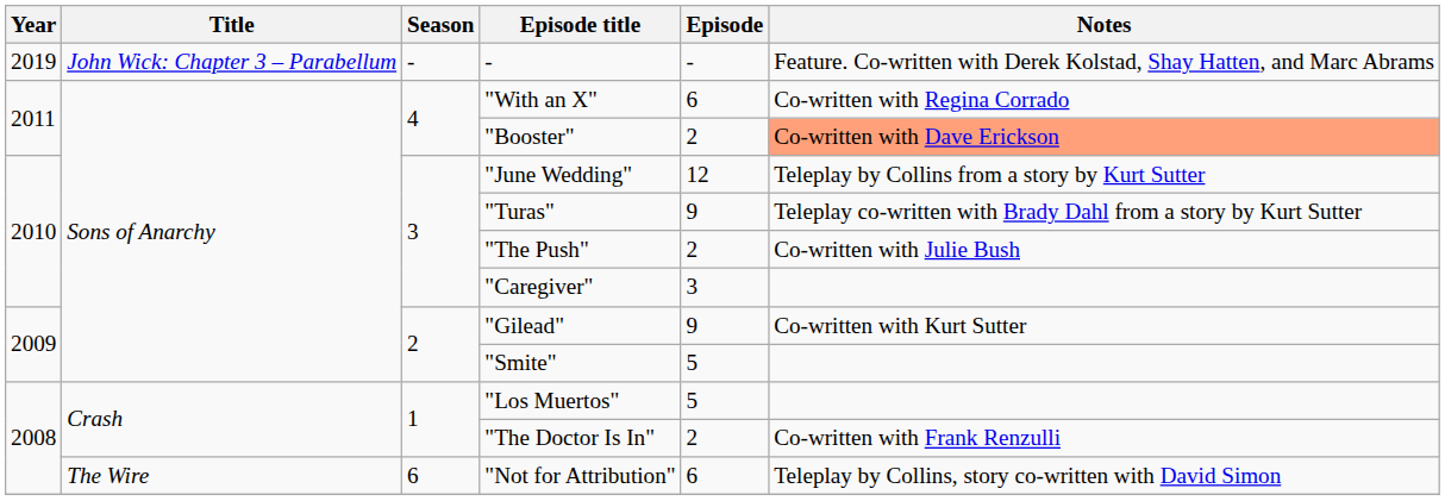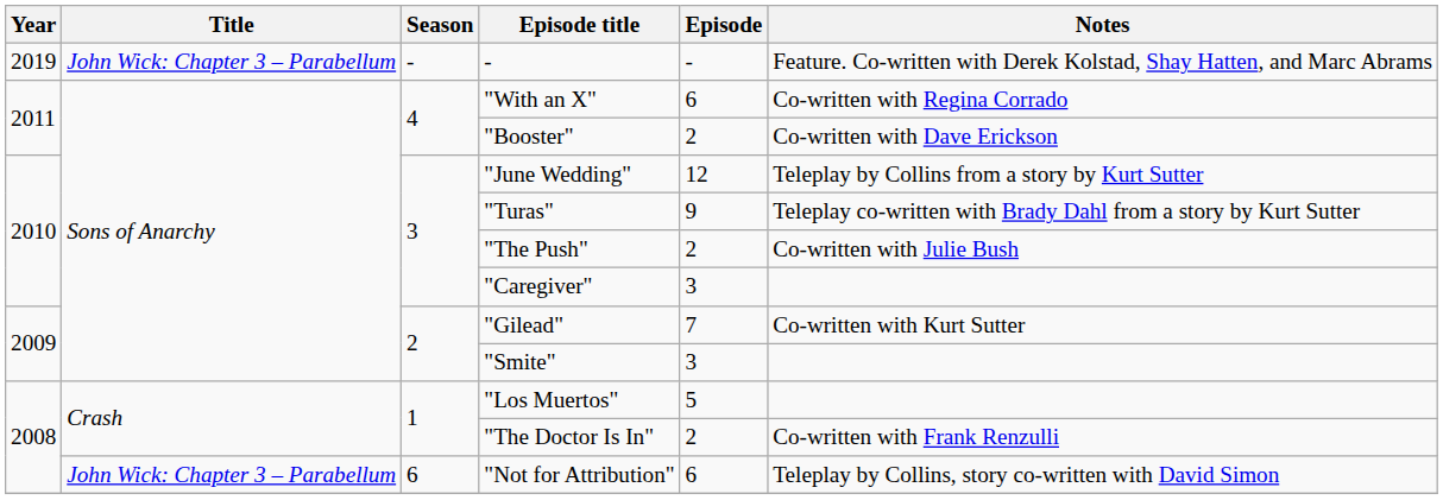"Booster" | Notes: lightsalmon background -> no background
"Gilead" | Episode: 9 -> 7
"Smite" | Episode: 5 -> 3
"Not for Attribution" | Title: The Wire -> John Wick: Chapter 3 – Parabellum
